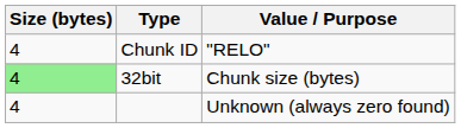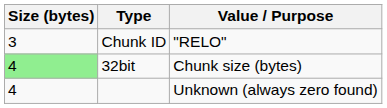Chunk ID | Size (bytes): 4 -> 3
